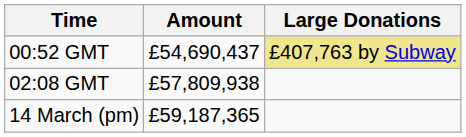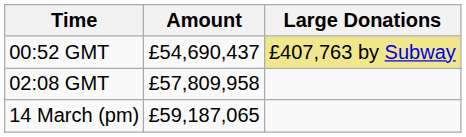02:08 GMT | Amount: £57,809,938 -> £57,809,958
14 March (pm) | Amount: £59,187,365 -> £59,187,065
